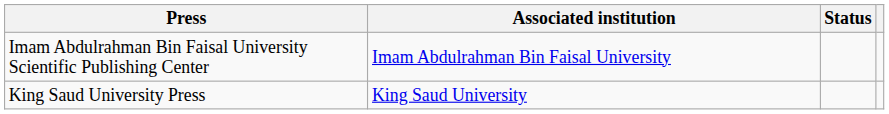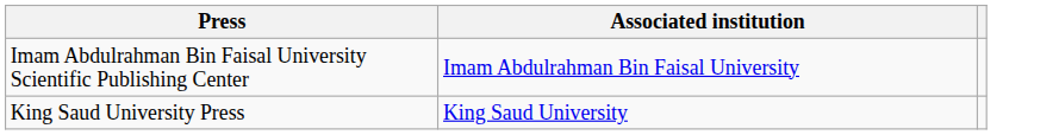- column: Status
